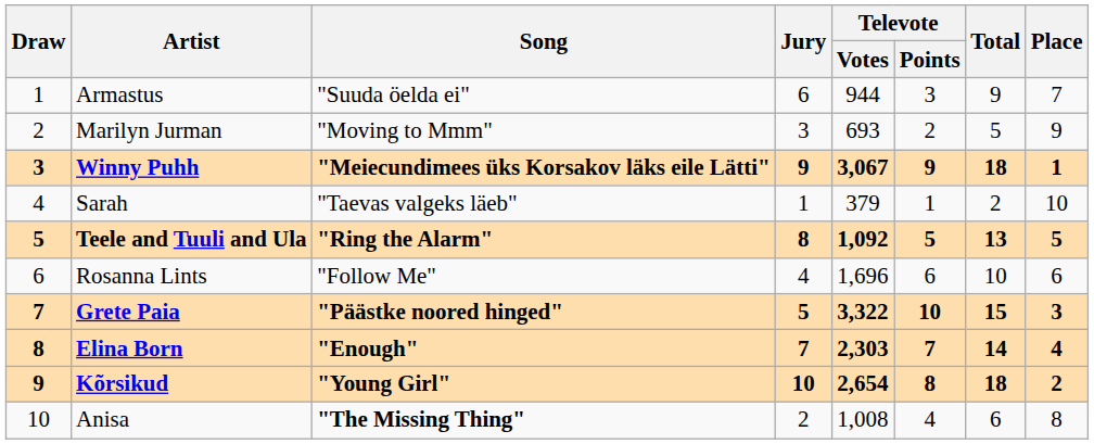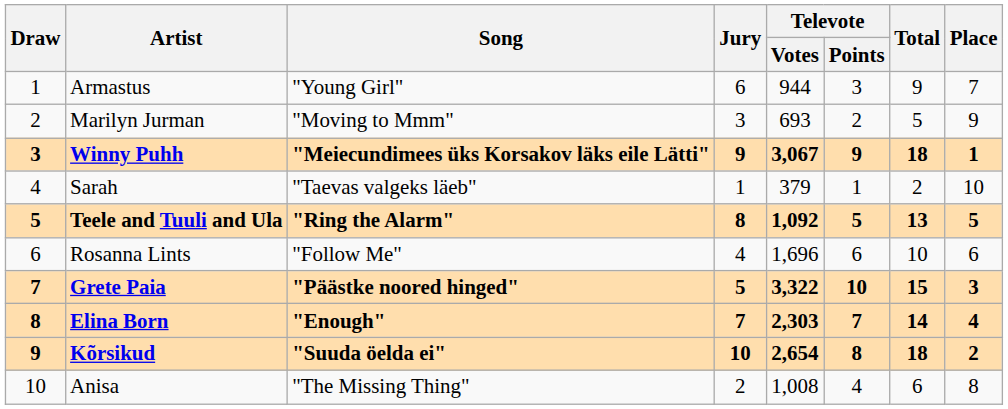Armastus | Song: "Suuda öelda ei" -> "Young Girl"
Kõrsikud | Song: "Young Girl" -> "Suuda öelda ei"
Anisa | Song: bold -> normal
